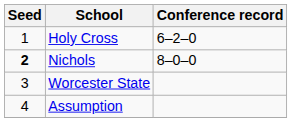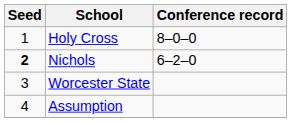Holy Cross | Conference record: 6–2–0 -> 8–0–0
Nichols | Conference record: 8–0–0 -> 6–2–0
